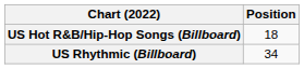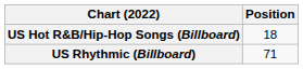US Rhythmic (Billboard) | Position: 34 -> 71
